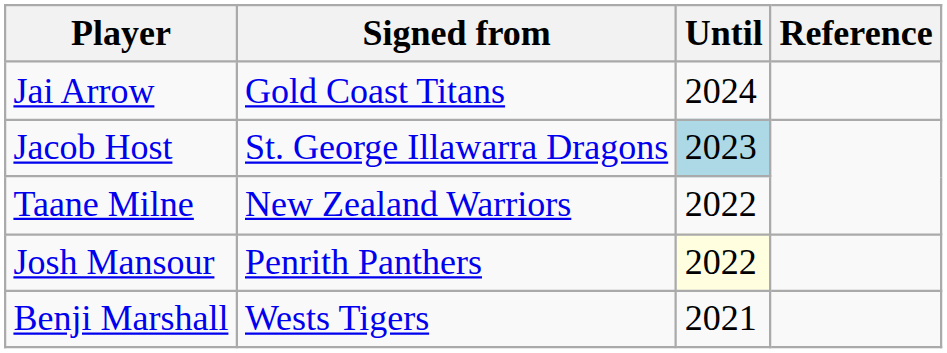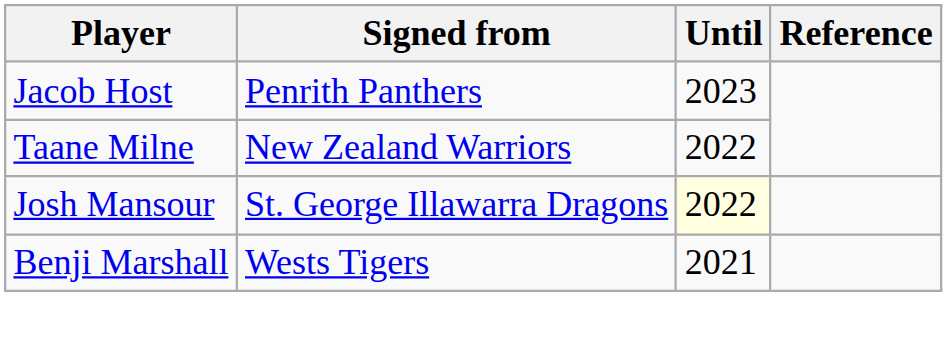- row: Jai Arrow | Gold Coast Titans | 2024
Jacob Host | Signed from: St. George Illawarra Dragons -> Penrith Panthers
Jacob Host | Until: lightblue background -> no background
Josh Mansour | Signed from: Penrith Panthers -> St. George Illawarra Dragons
